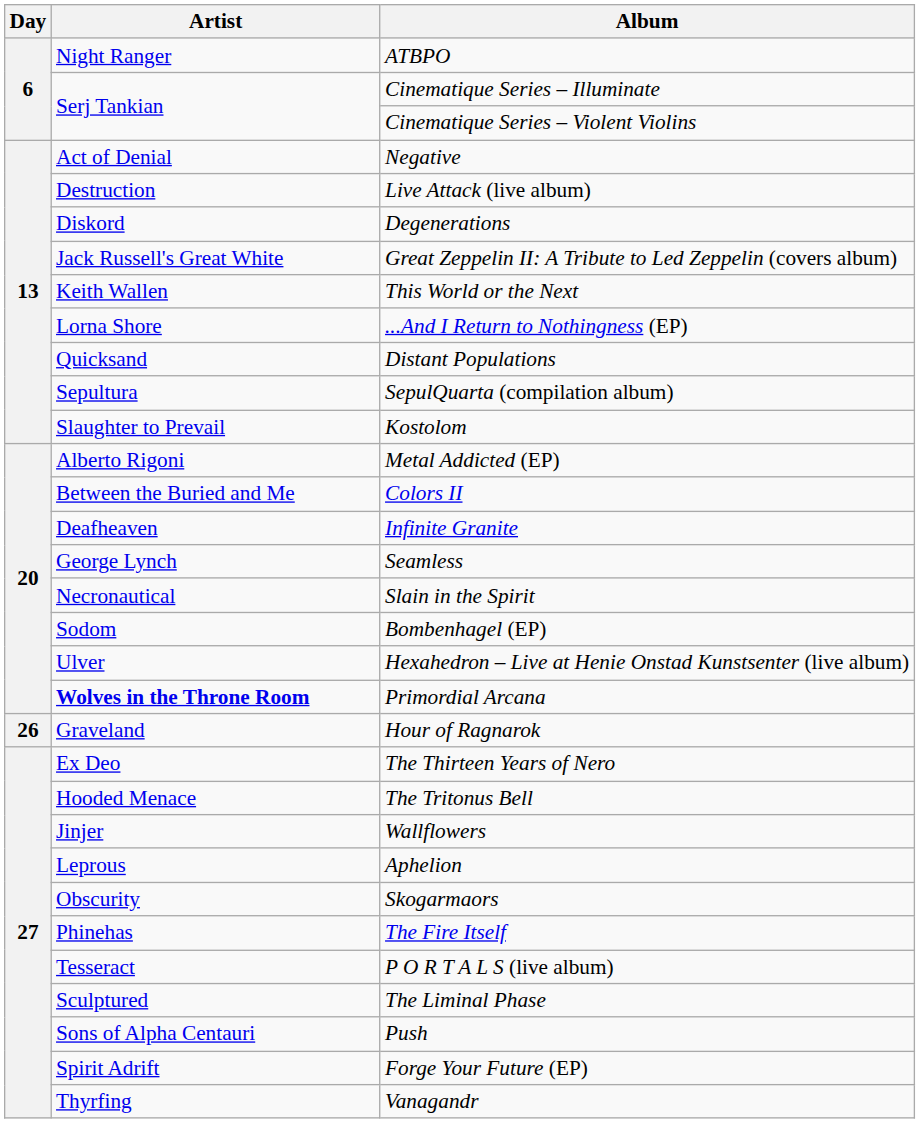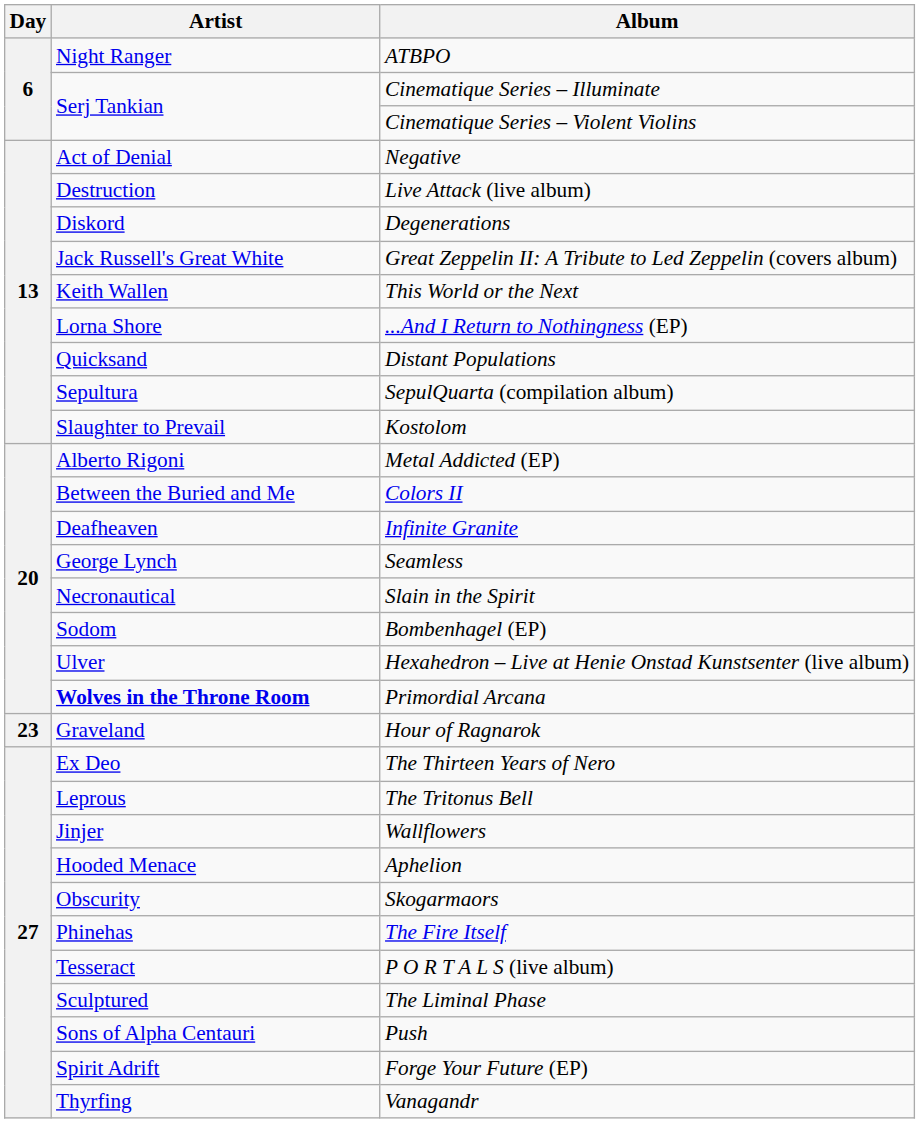Hour of Ragnarok | Day: 26 -> 23
The Tritonus Bell | Artist: Hooded Menace -> Leprous
Aphelion | Artist: Leprous -> Hooded Menace
